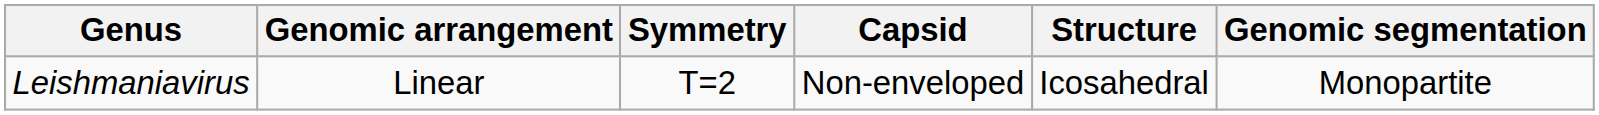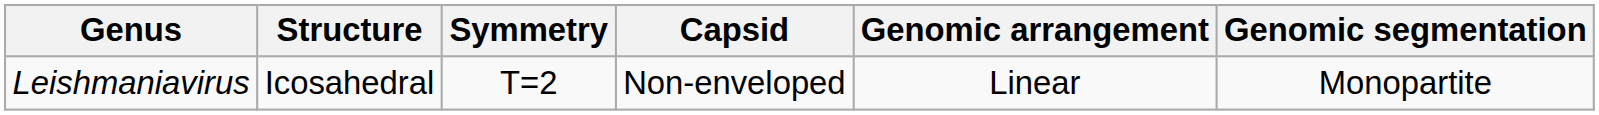columns swapped: Structure <-> Genomic arrangement
